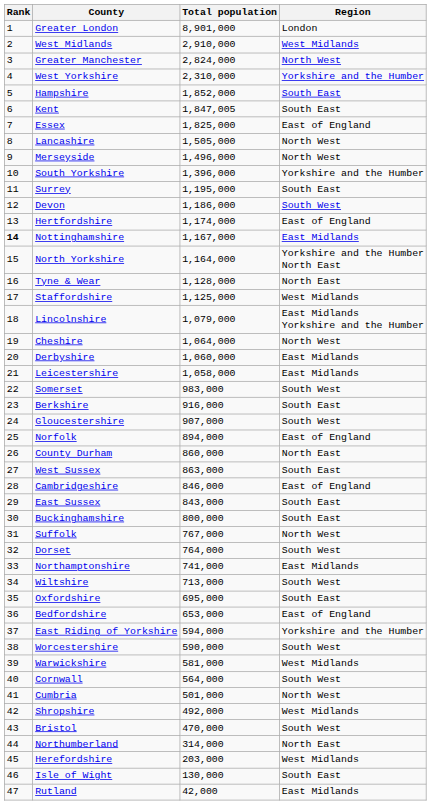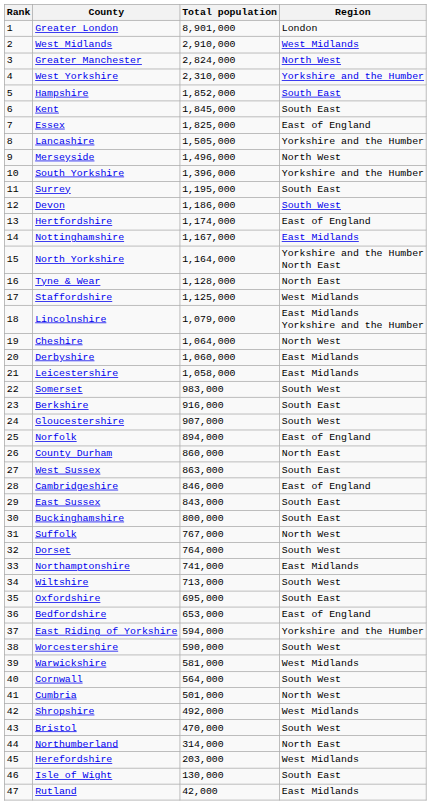Kent | Total population: 1,847,005 -> 1,845,000
Lancashire | Region: North West -> Yorkshire and the Humber
Nottinghamshire | Rank: bold -> normal
